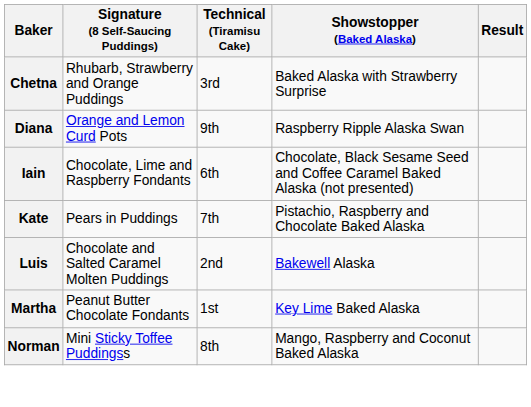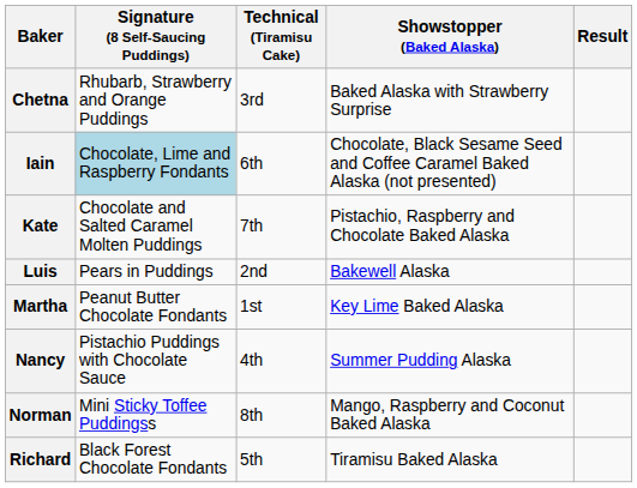- row: Diana | Orange and Lemon Curd Pots | 9th | Raspberry Ripple Alaska Swan
Iain | Signature (8 Self-Saucing Puddings): no background -> lightblue background
Kate | Signature (8 Self-Saucing Puddings): Pears in Puddings -> Chocolate and Salted Caramel Molten Puddings
Luis | Signature (8 Self-Saucing Puddings): Chocolate and Salted Caramel Molten Puddings -> Pears in Puddings
+ row: Nancy | Pistachio Puddings with Chocolate Sauce | 4th | Summer Pudding Alaska
+ row: Richard | Black Forest Chocolate Fondants | 5th | Tiramisu Baked Alaska
